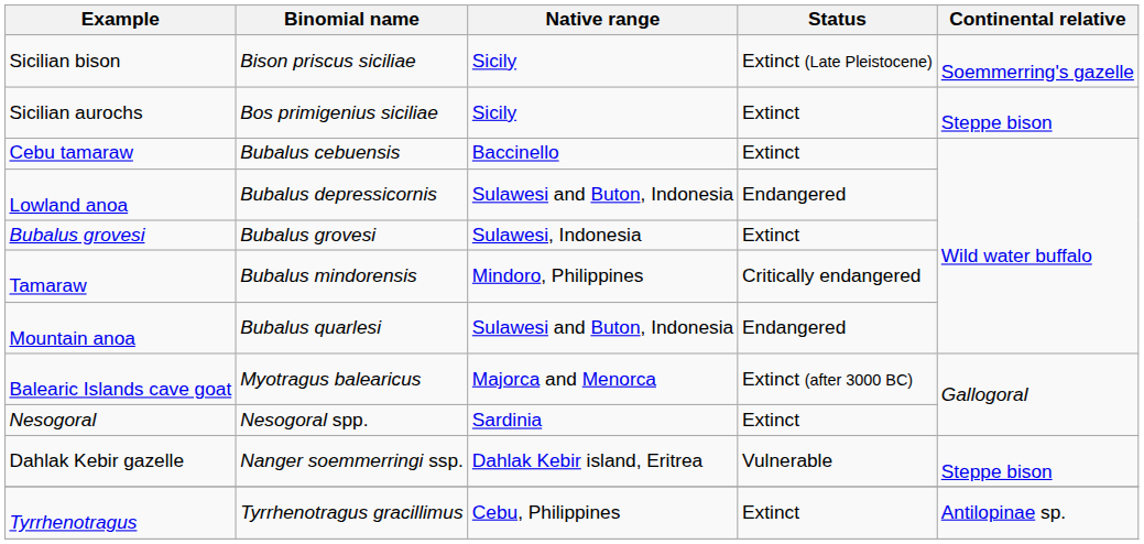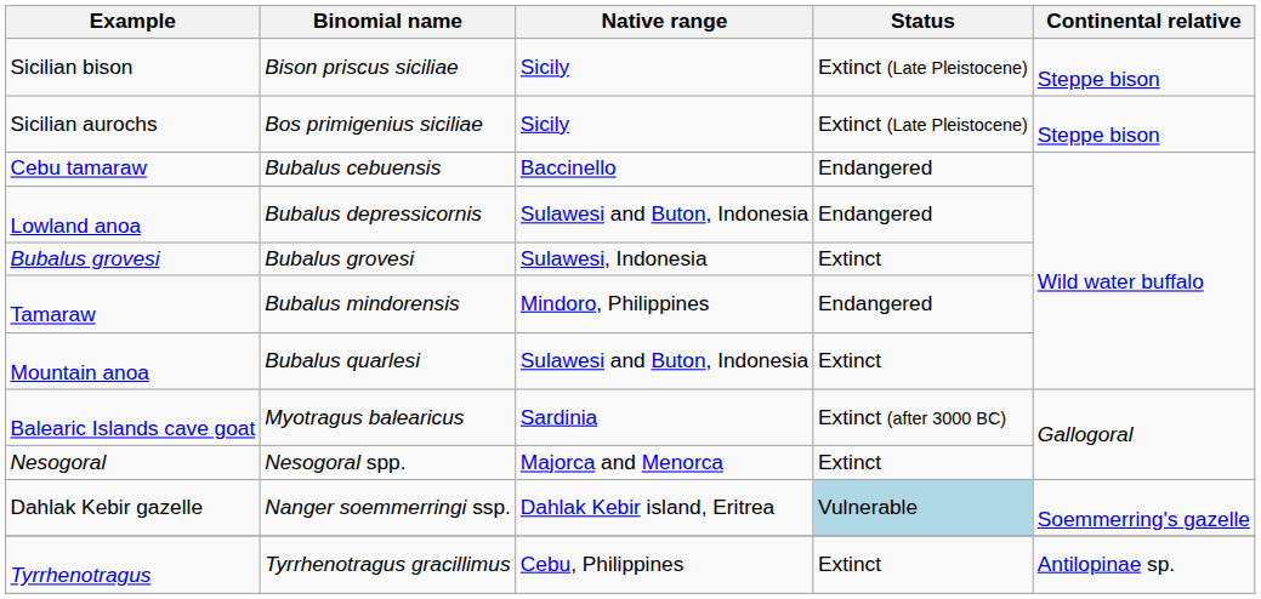Sicilian bison | Continental relative: Soemmerring's gazelle -> Steppe bison
Sicilian aurochs | Status: Extinct -> Extinct (Late Pleistocene)
Cebu tamaraw | Status: Extinct -> Endangered
Tamaraw | Status: Critically endangered -> Endangered
Mountain anoa | Status: Endangered -> Extinct
Balearic Islands cave goat | Native range: Majorca and Menorca -> Sardinia
Nesogoral | Native range: Sardinia -> Majorca and Menorca
Dahlak Kebir gazelle | Status: no background -> lightblue background
Dahlak Kebir gazelle | Continental relative: Steppe bison -> Soemmerring's gazelle
